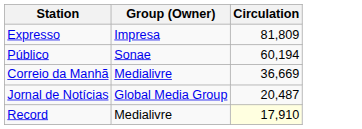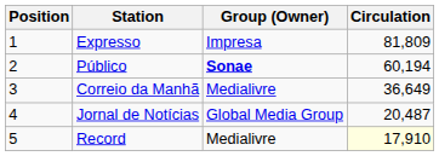+ column: Position | 1 | 2 | 3 | 4 | 5
Público | Group (Owner): normal -> bold
Correio da Manhã | Circulation: 36,669 -> 36,649
